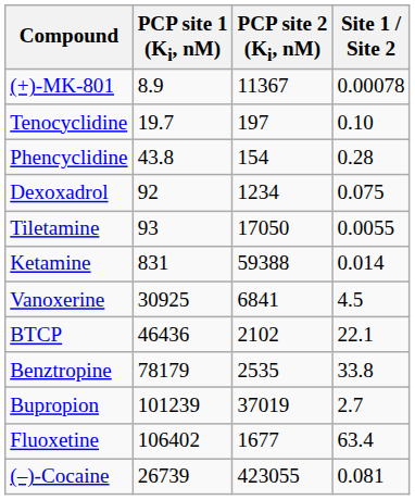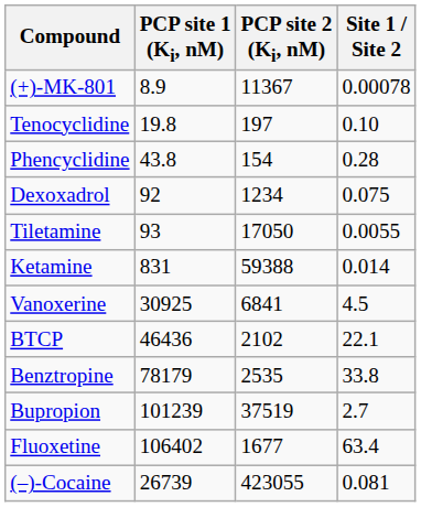Tenocyclidine | PCP site 1 (Ki, nM): 19.7 -> 19.8
Bupropion | PCP site 2 (Ki, nM): 37019 -> 37519
